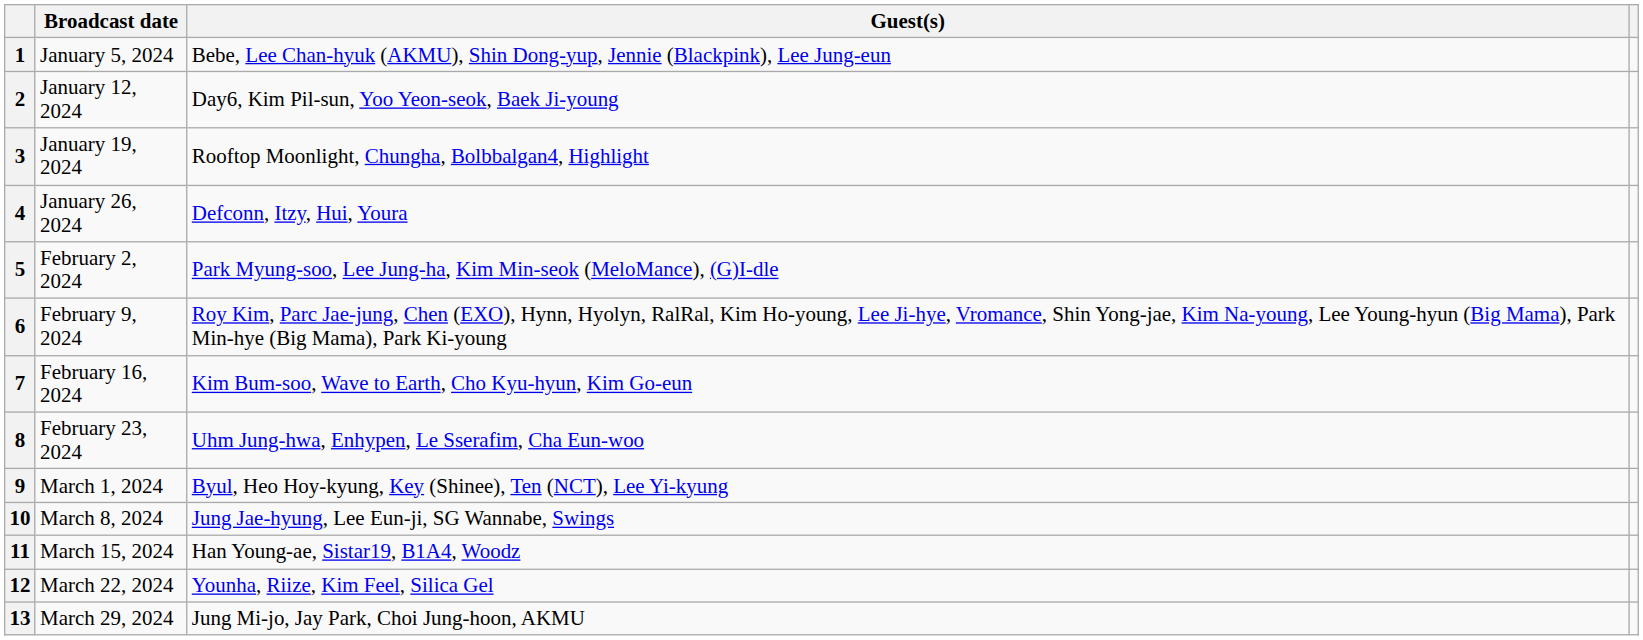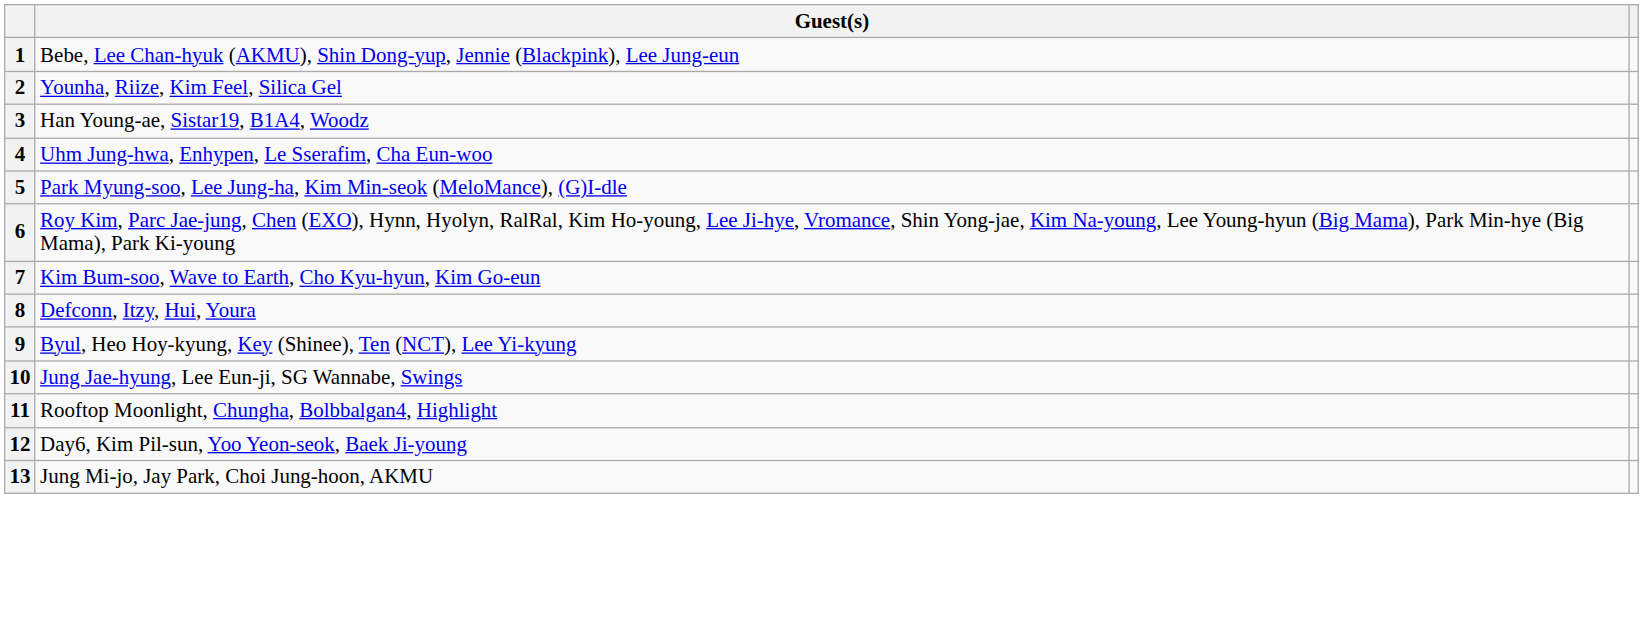- column: Broadcast date | January 5, 2024 | January 12, 2024 | January 19, 2024 | January 26, 2024 | February 2, 2024 | February 9, 2024 | February 16, 2024 | February 23, 2024 | March 1, 2024 | March 8, 2024 | March 15, 2024 | March 22, 2024 | March 29, 2024
2 | Guest(s): Day6, Kim Pil-sun, Yoo Yeon-seok, Baek Ji-young -> Younha, Riize, Kim Feel, Silica Gel
3 | Guest(s): Rooftop Moonlight, Chungha, Bolbbalgan4, Highlight -> Han Young-ae, Sistar19, B1A4, Woodz
4 | Guest(s): Defconn, Itzy, Hui, Youra -> Uhm Jung-hwa, Enhypen, Le Sserafim, Cha Eun-woo
8 | Guest(s): Uhm Jung-hwa, Enhypen, Le Sserafim, Cha Eun-woo -> Defconn, Itzy, Hui, Youra
11 | Guest(s): Han Young-ae, Sistar19, B1A4, Woodz -> Rooftop Moonlight, Chungha, Bolbbalgan4, Highlight
12 | Guest(s): Younha, Riize, Kim Feel, Silica Gel -> Day6, Kim Pil-sun, Yoo Yeon-seok, Baek Ji-young
